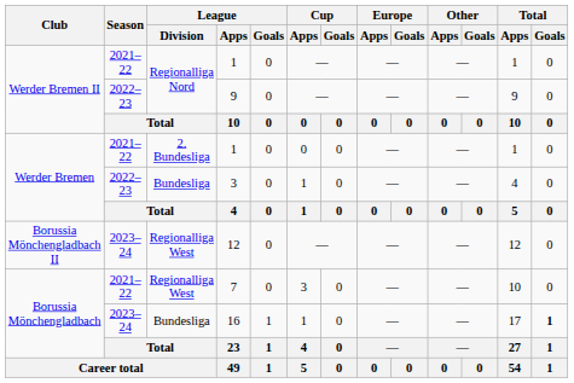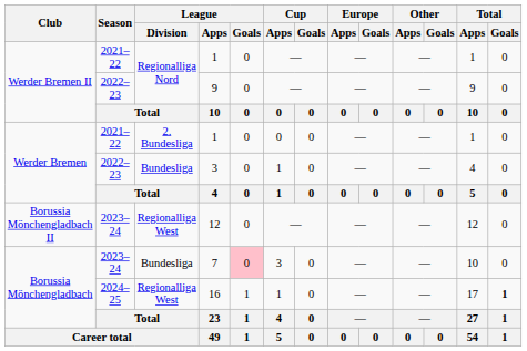7 | Season: 2021–22 -> 2023–24
7 | League / Division: Regionalliga West -> Bundesliga
7 | League / Goals: no background -> pink background
16 | Season: 2023–24 -> 2024–25
16 | League / Division: Bundesliga -> Regionalliga West
